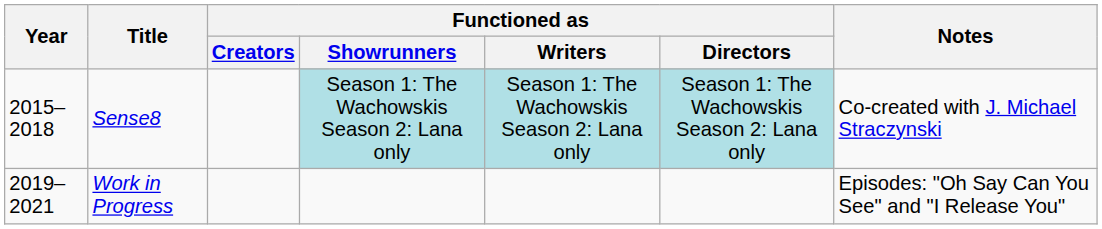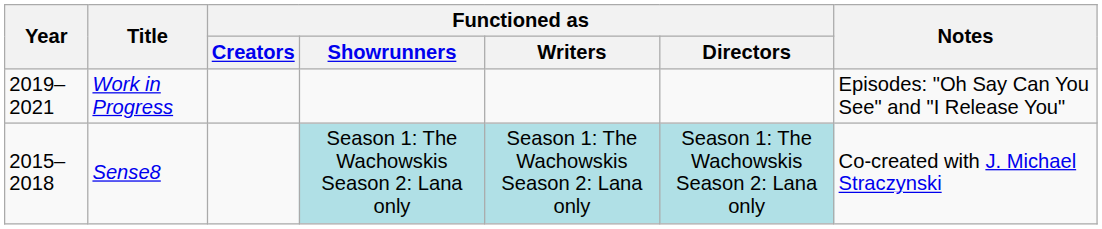rows swapped: Sense8 <-> Work in Progress
